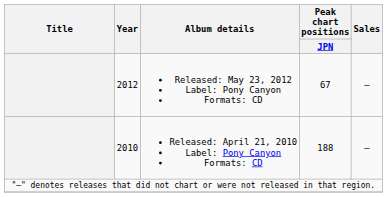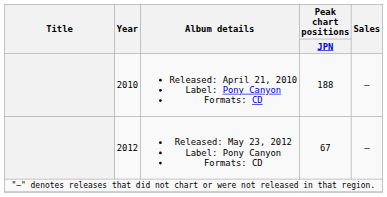rows swapped: Released: April 21, 2010 Label: Pony Canyon Formats: CD <-> Released: May 23, 2012 Label: Pony Canyon Formats: CD
